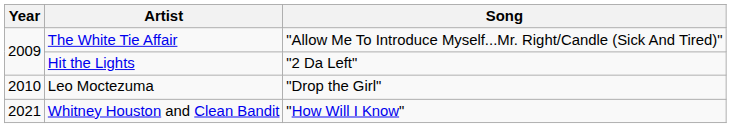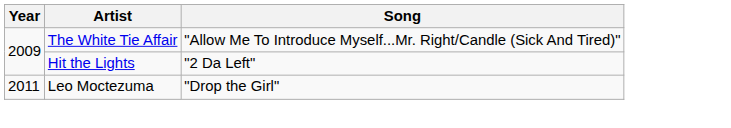Leo Moctezuma | Year: 2010 -> 2011
- row: 2021 | Whitney Houston and Clean Bandit | "How Will I Know"
